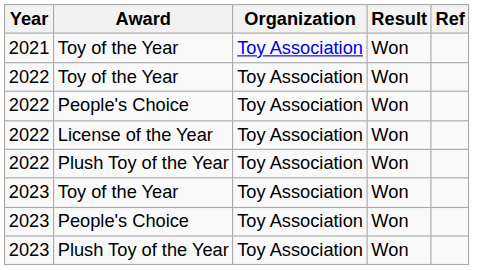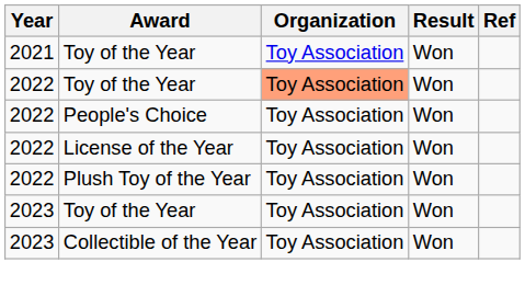2022 / Toy of the Year | Organization: no background -> lightsalmon background
- row: 2023 | People's Choice | Toy Association | Won
- row: 2023 | Plush Toy of the Year | Toy Association | Won
+ row: 2023 | Collectible of the Year | Toy Association | Won
